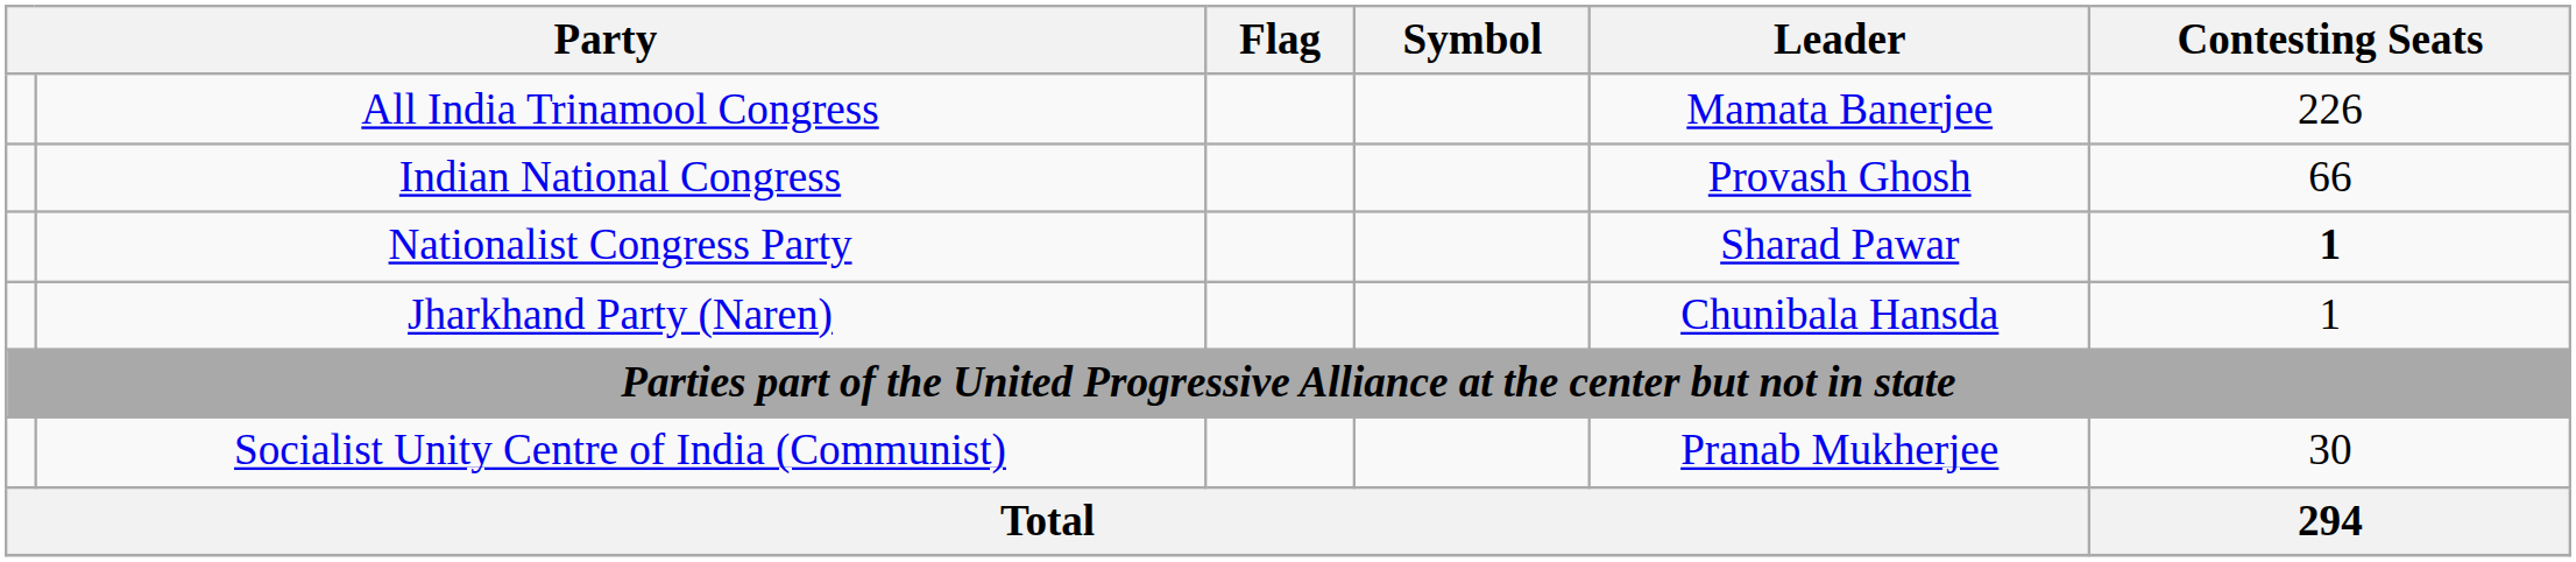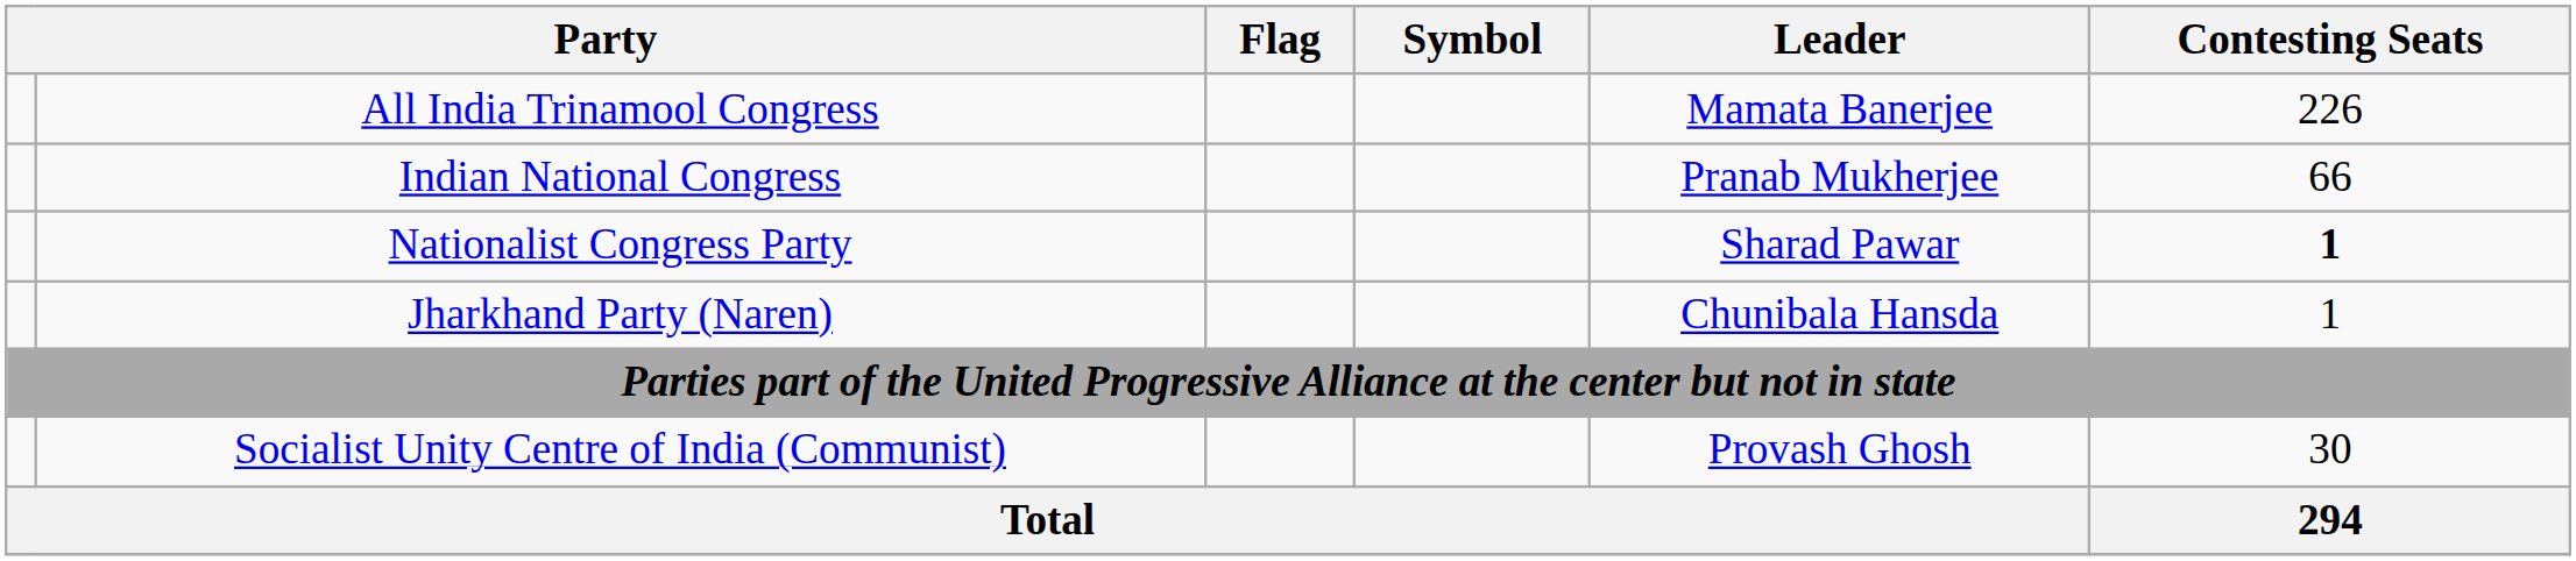Indian National Congress | Leader: Provash Ghosh -> Pranab Mukherjee
Socialist Unity Centre of India (Communist) | Leader: Pranab Mukherjee -> Provash Ghosh
